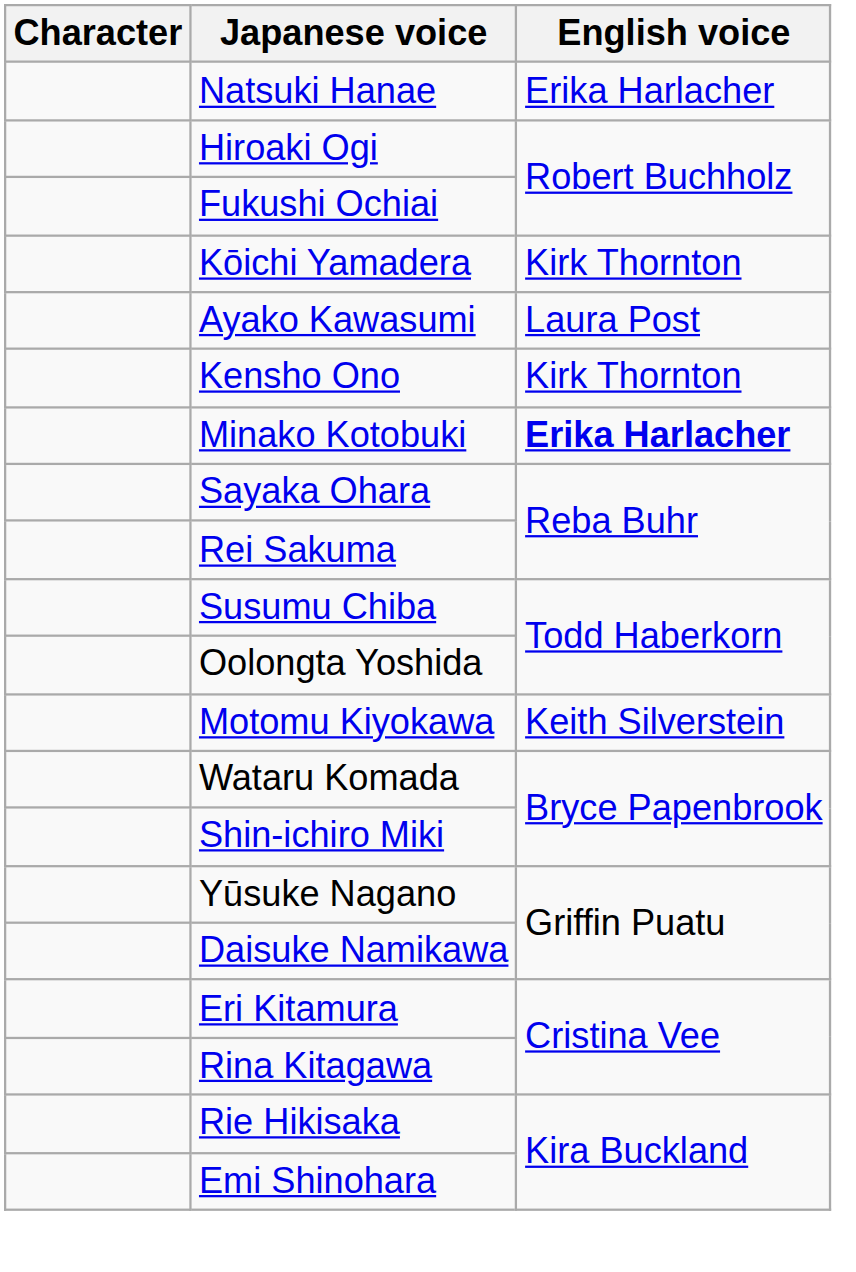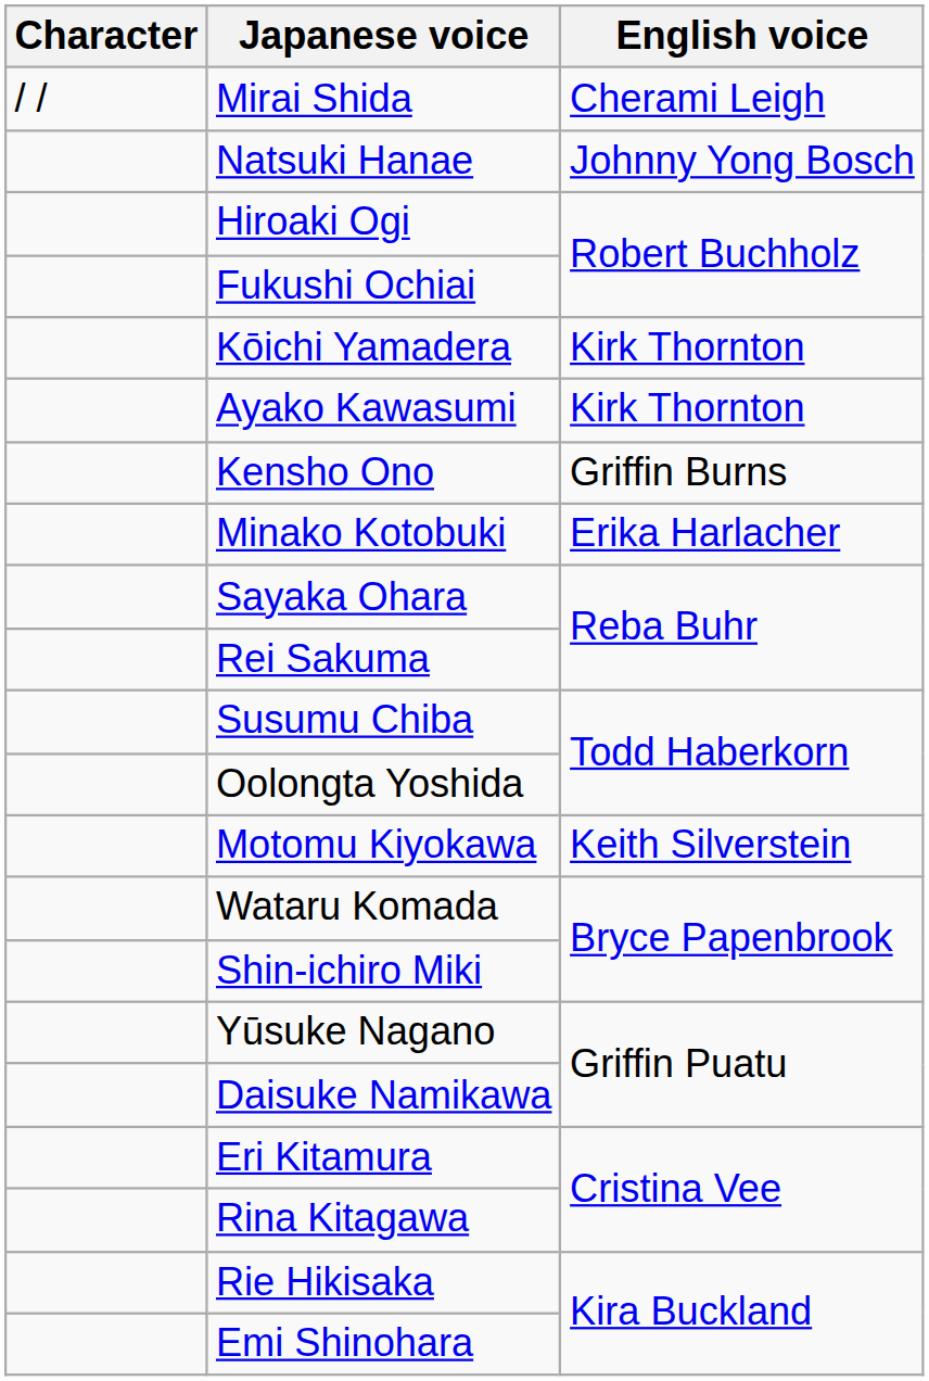+ row: / / | Mirai Shida | Cherami Leigh
Natsuki Hanae | English voice: Erika Harlacher -> Johnny Yong Bosch
Ayako Kawasumi | English voice: Laura Post -> Kirk Thornton
Kensho Ono | English voice: Kirk Thornton -> Griffin Burns
Minako Kotobuki | English voice: bold -> normal
